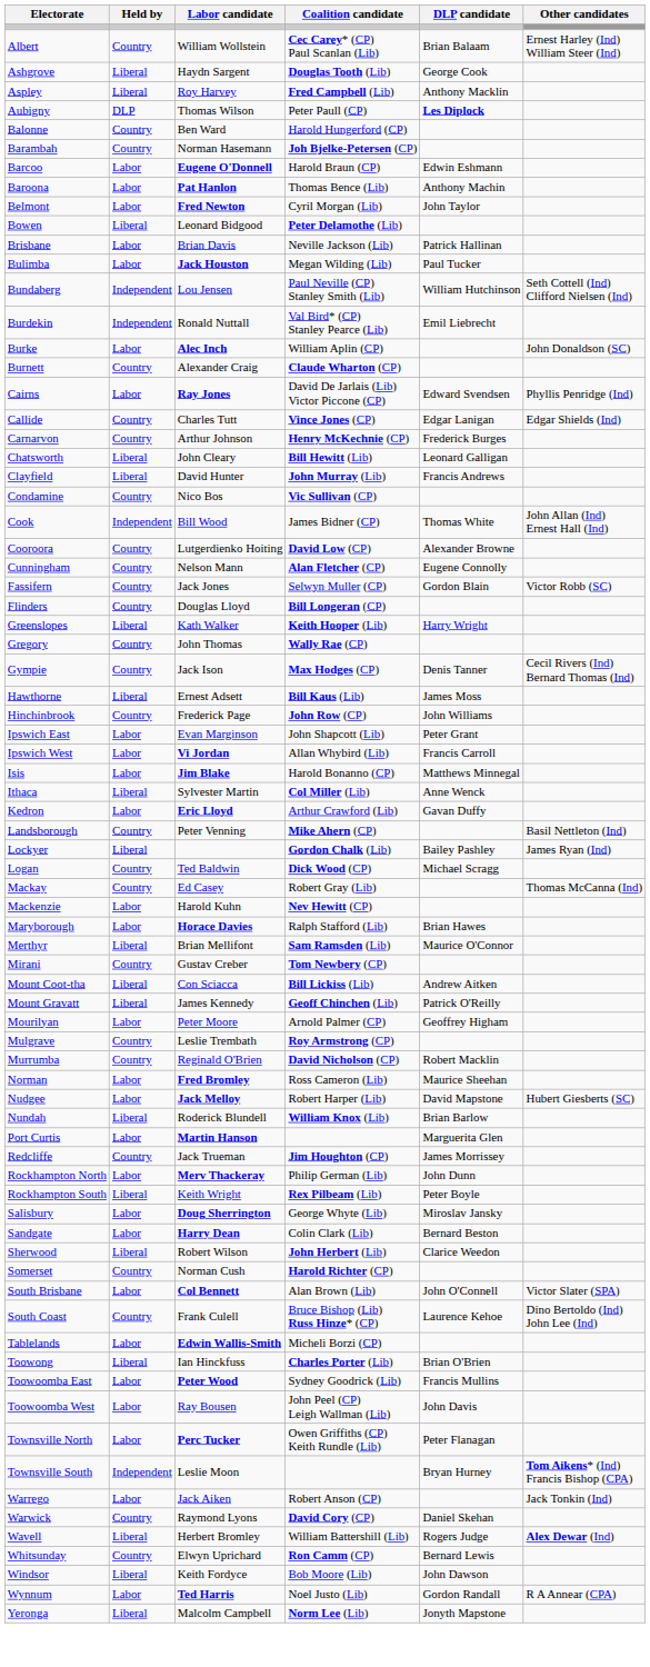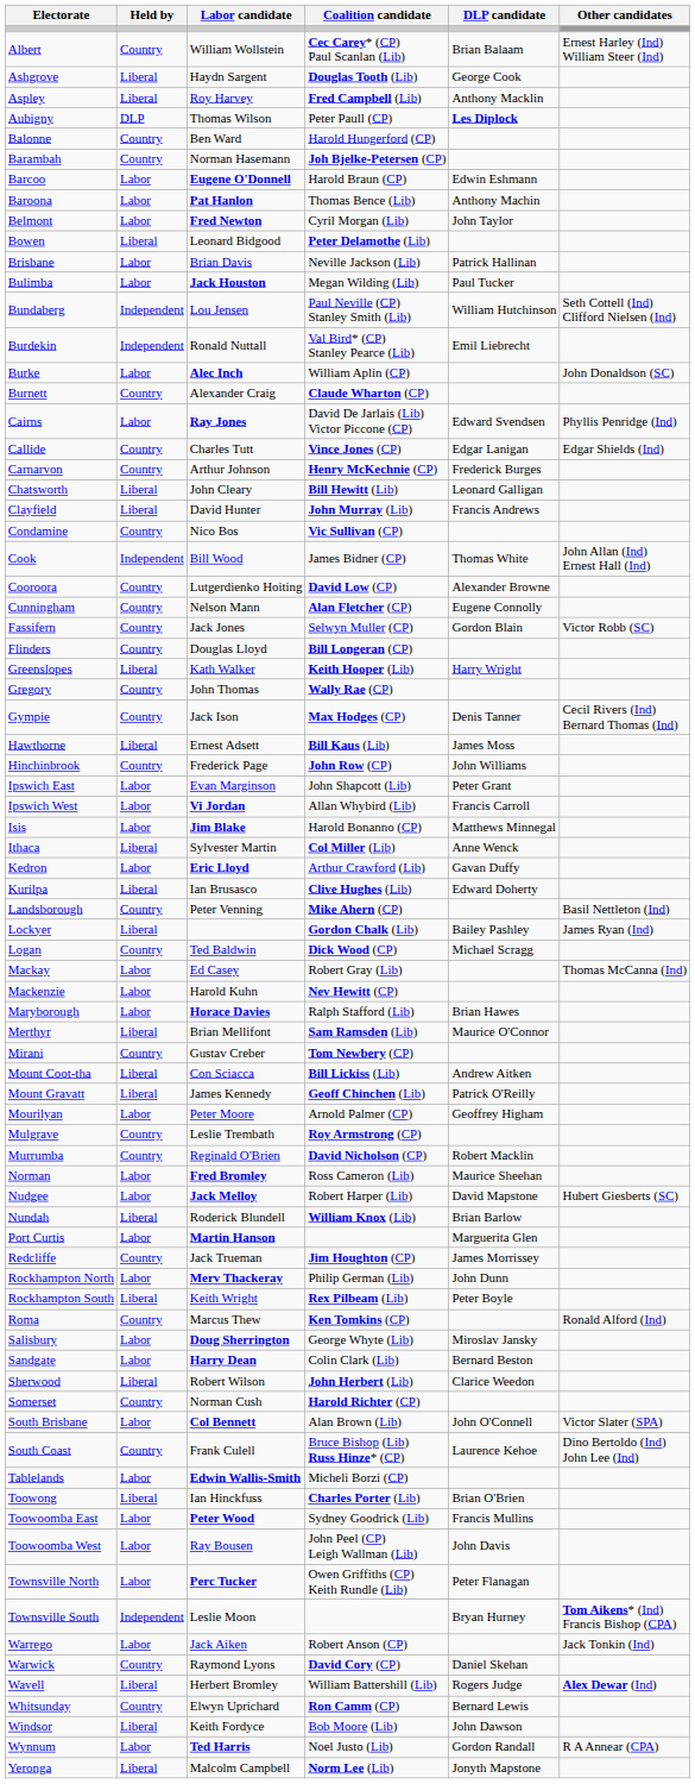+ row: Kurilpa | Liberal | Ian Brusasco | Clive Hughes (Lib) | Edward Doherty
Mackay | Held by: Country -> Labor
+ row: Roma | Country | Marcus Thew | Ken Tomkins (CP) | Ronald Alford (Ind)
